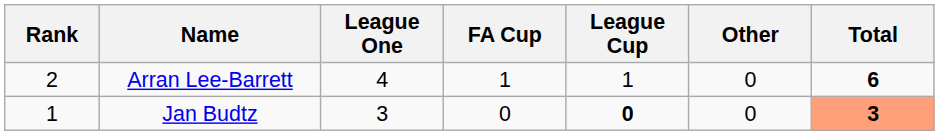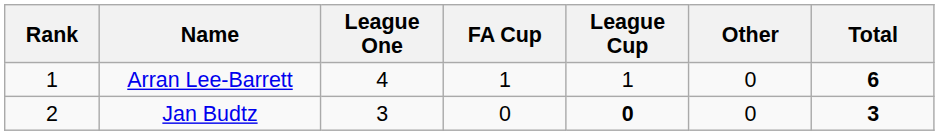Arran Lee-Barrett | Rank: 2 -> 1
Jan Budtz | Rank: 1 -> 2
Jan Budtz | Total: lightsalmon background -> no background
